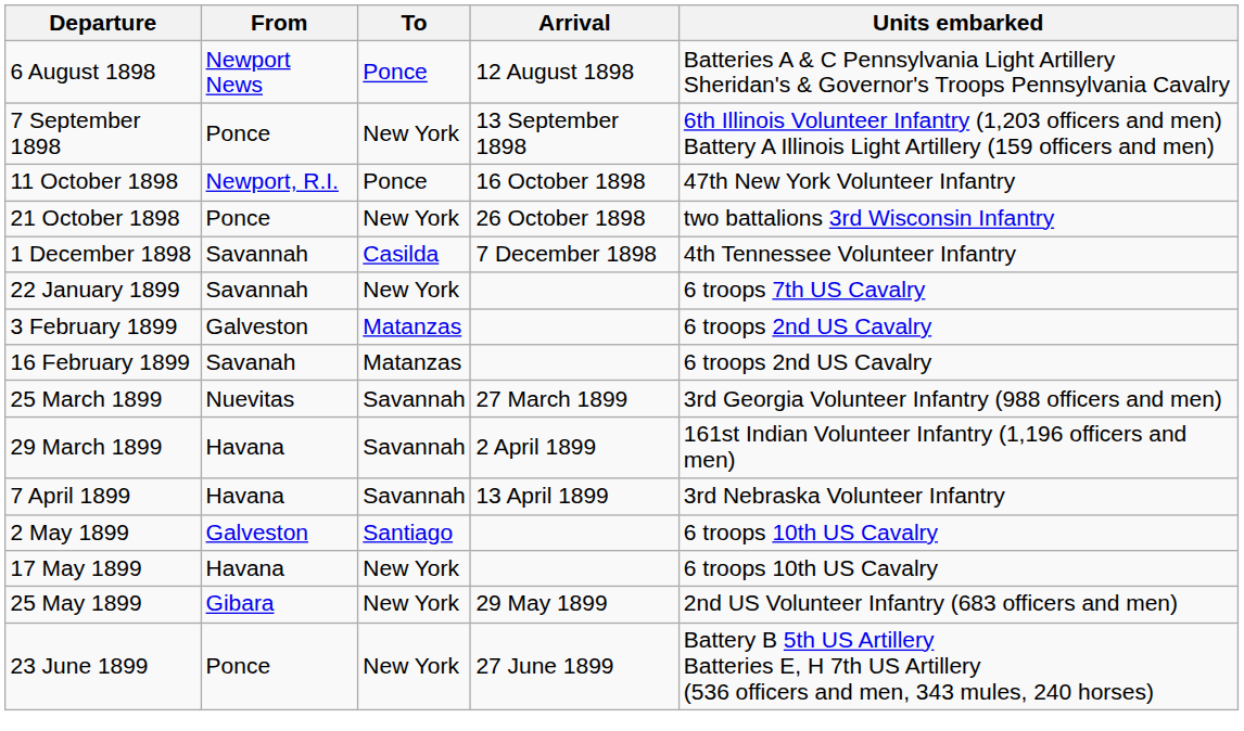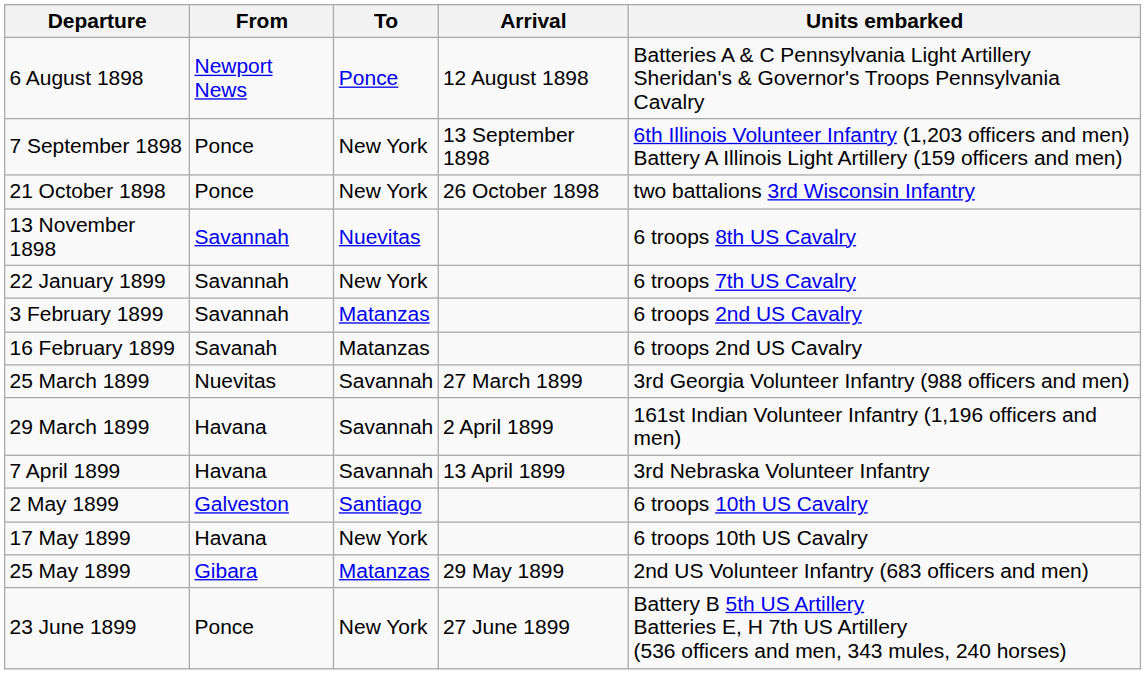- row: 11 October 1898 | Newport, R.I. | Ponce | 16 October 1898 | 47th New York Volunteer Infantry
+ row: 13 November 1898 | Savannah | Nuevitas | 6 troops 8th US Cavalry
- row: 1 December 1898 | Savannah | Casilda | 7 December 1898 | 4th Tennessee Volunteer Infantry
3 February 1899 | From: Galveston -> Savannah
25 May 1899 | To: New York -> Matanzas
